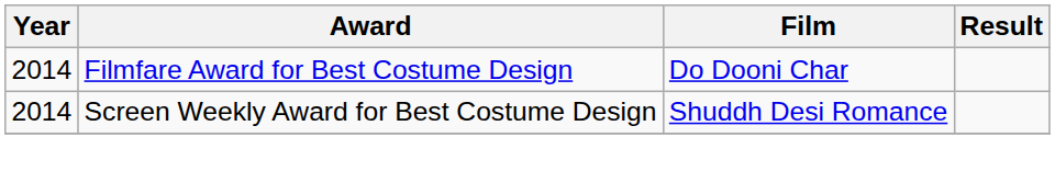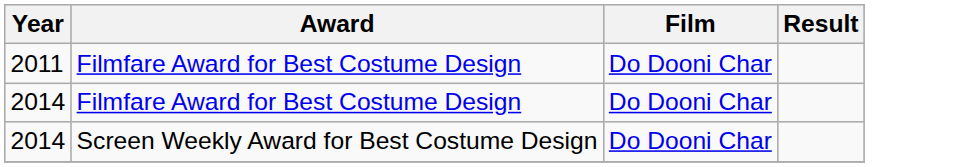+ row: 2011 | Filmfare Award for Best Costume Design | Do Dooni Char
2014 / Screen Weekly Award for Best Costume Design | Film: Shuddh Desi Romance -> Do Dooni Char
